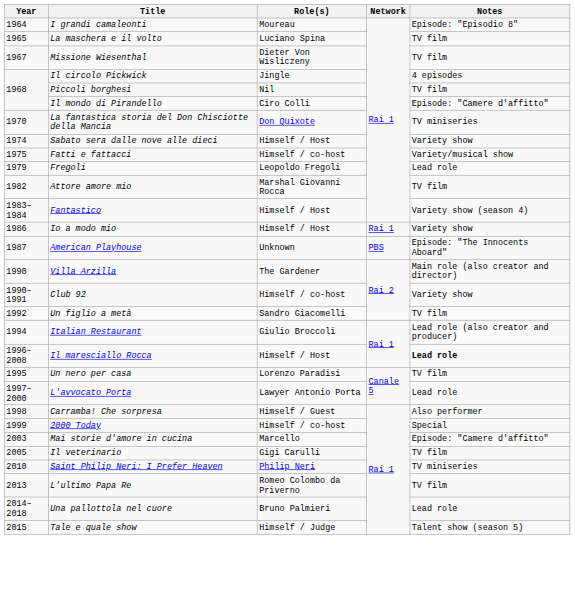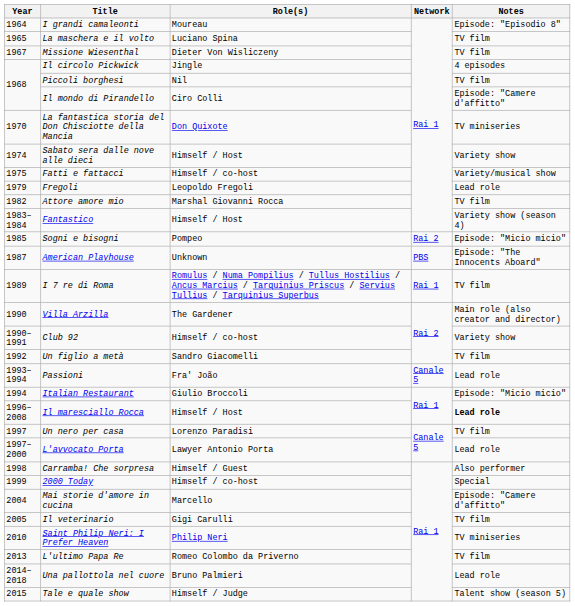+ row: 1985 | Sogni e bisogni | Pompeo | Rai 2 | Episode: "Micio micio"
- row: 1986 | Io a modo mio | Himself / Host | Rai 1 | Variety show
+ row: 1989 | I 7 re di Roma | Romulus / Numa Pompilius / Tullus Hostilius / Ancus Marcius / Tarquinius Priscus / Servius Tullius / Tarquinius Superbus | Rai 1 | TV film
+ row: 1993–1994 | Passioni | Fra' João | Canale 5 | Lead role
Italian Restaurant | Notes: Lead role (also creator and producer) -> Episode: "Micio micio"
Un nero per casa | Year: 1995 -> 1997
Mai storie d'amore in cucina | Year: 2003 -> 2004
